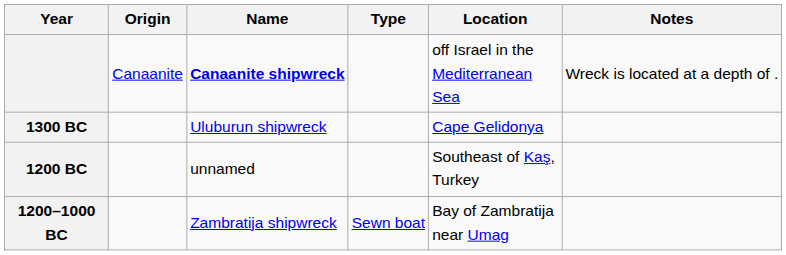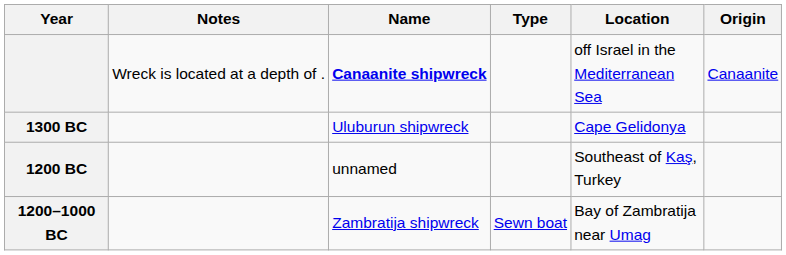columns swapped: Origin <-> Notes
